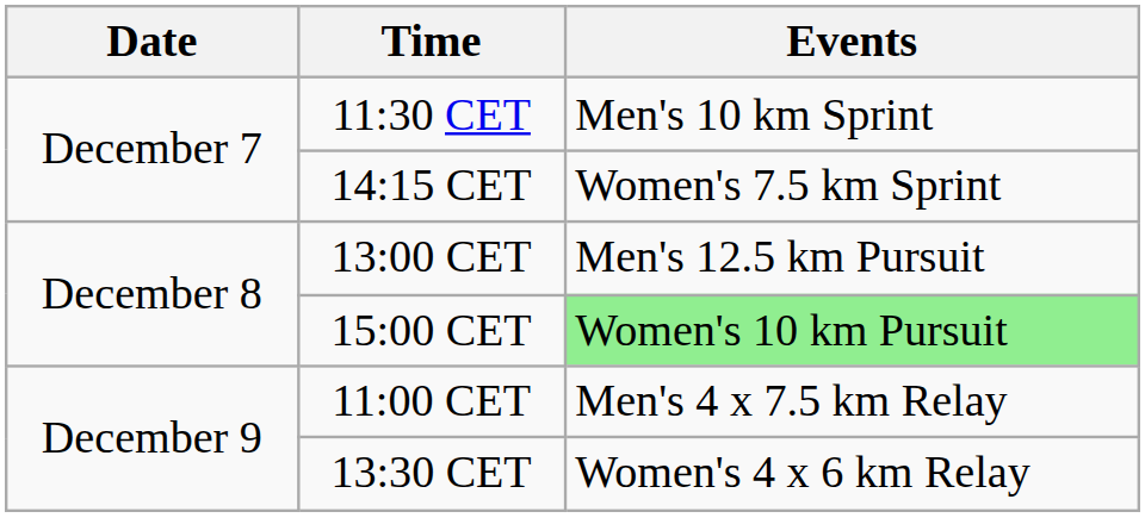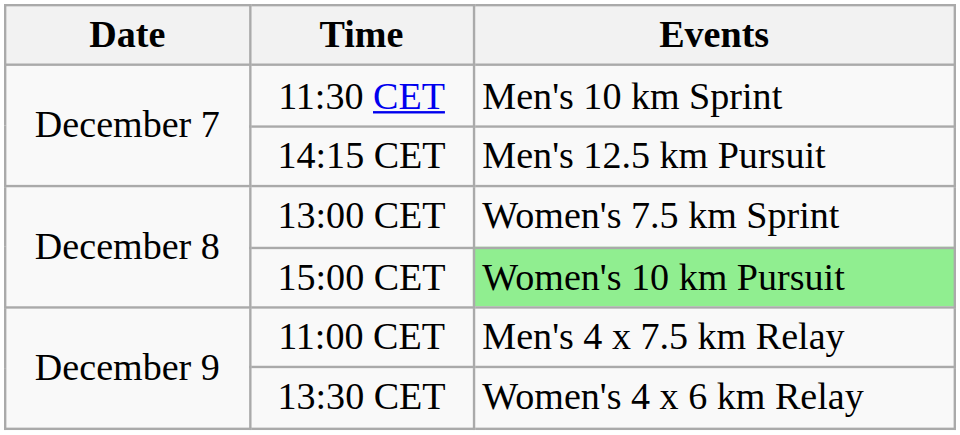14:15 CET | Events: Women's 7.5 km Sprint -> Men's 12.5 km Pursuit
13:00 CET | Events: Men's 12.5 km Pursuit -> Women's 7.5 km Sprint
